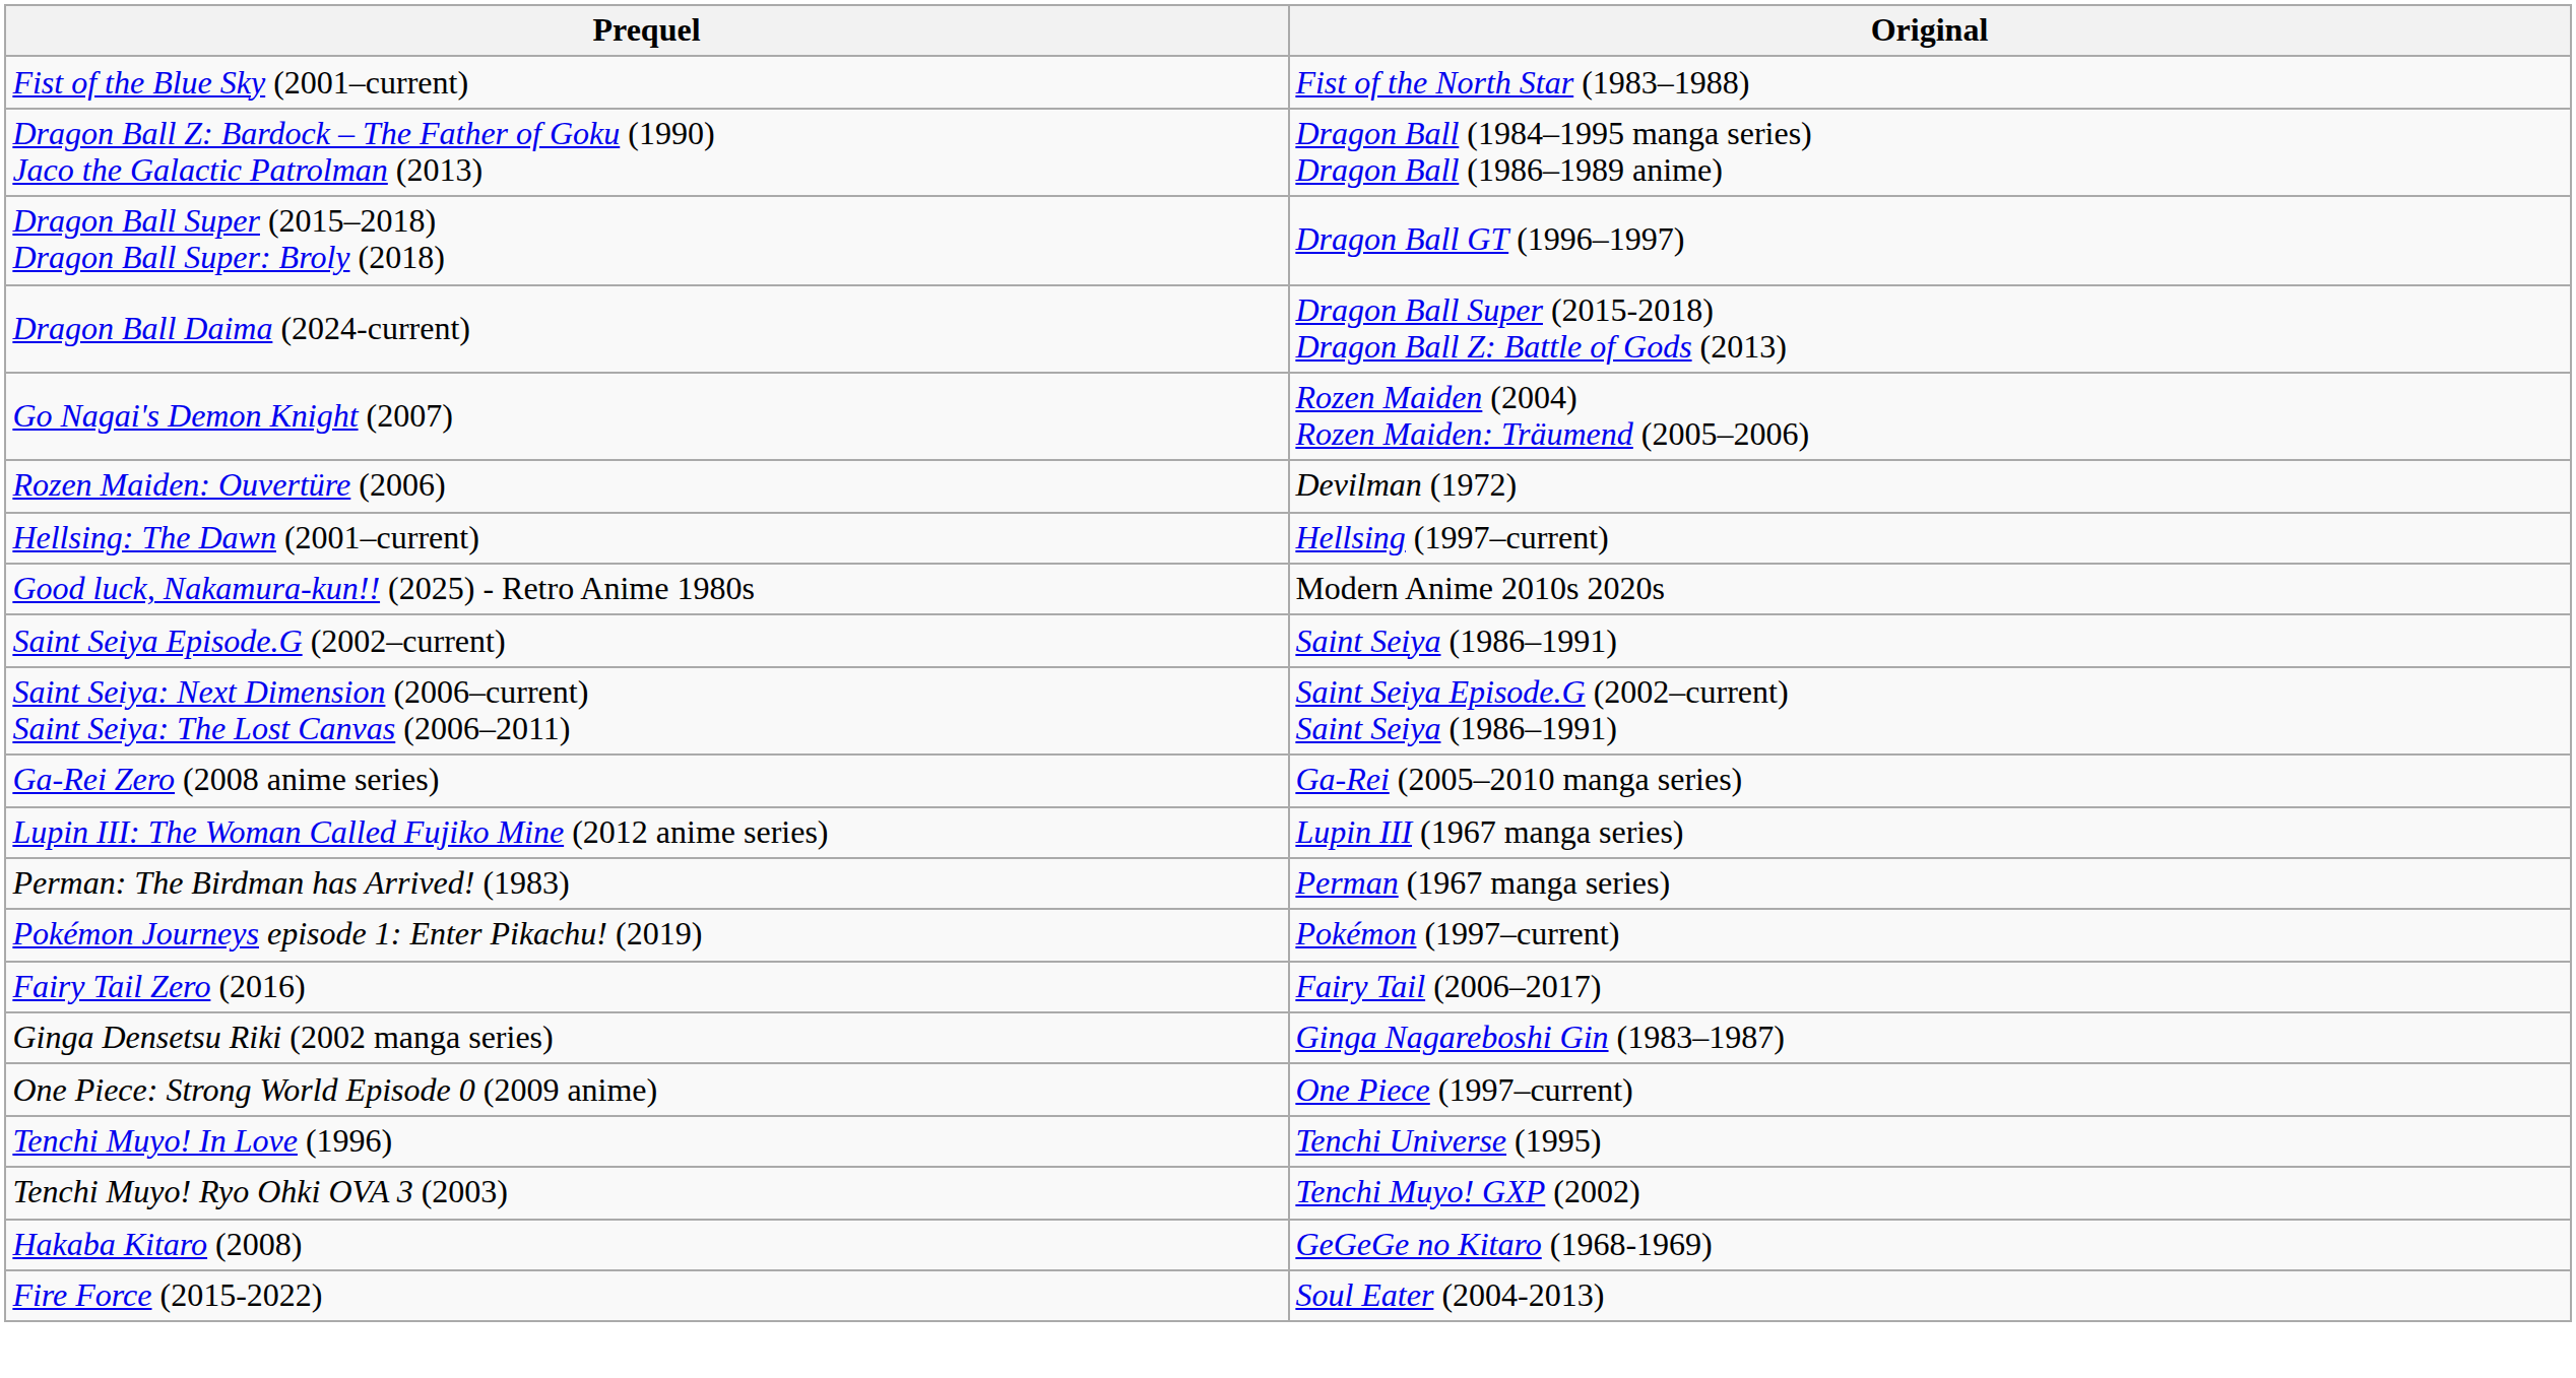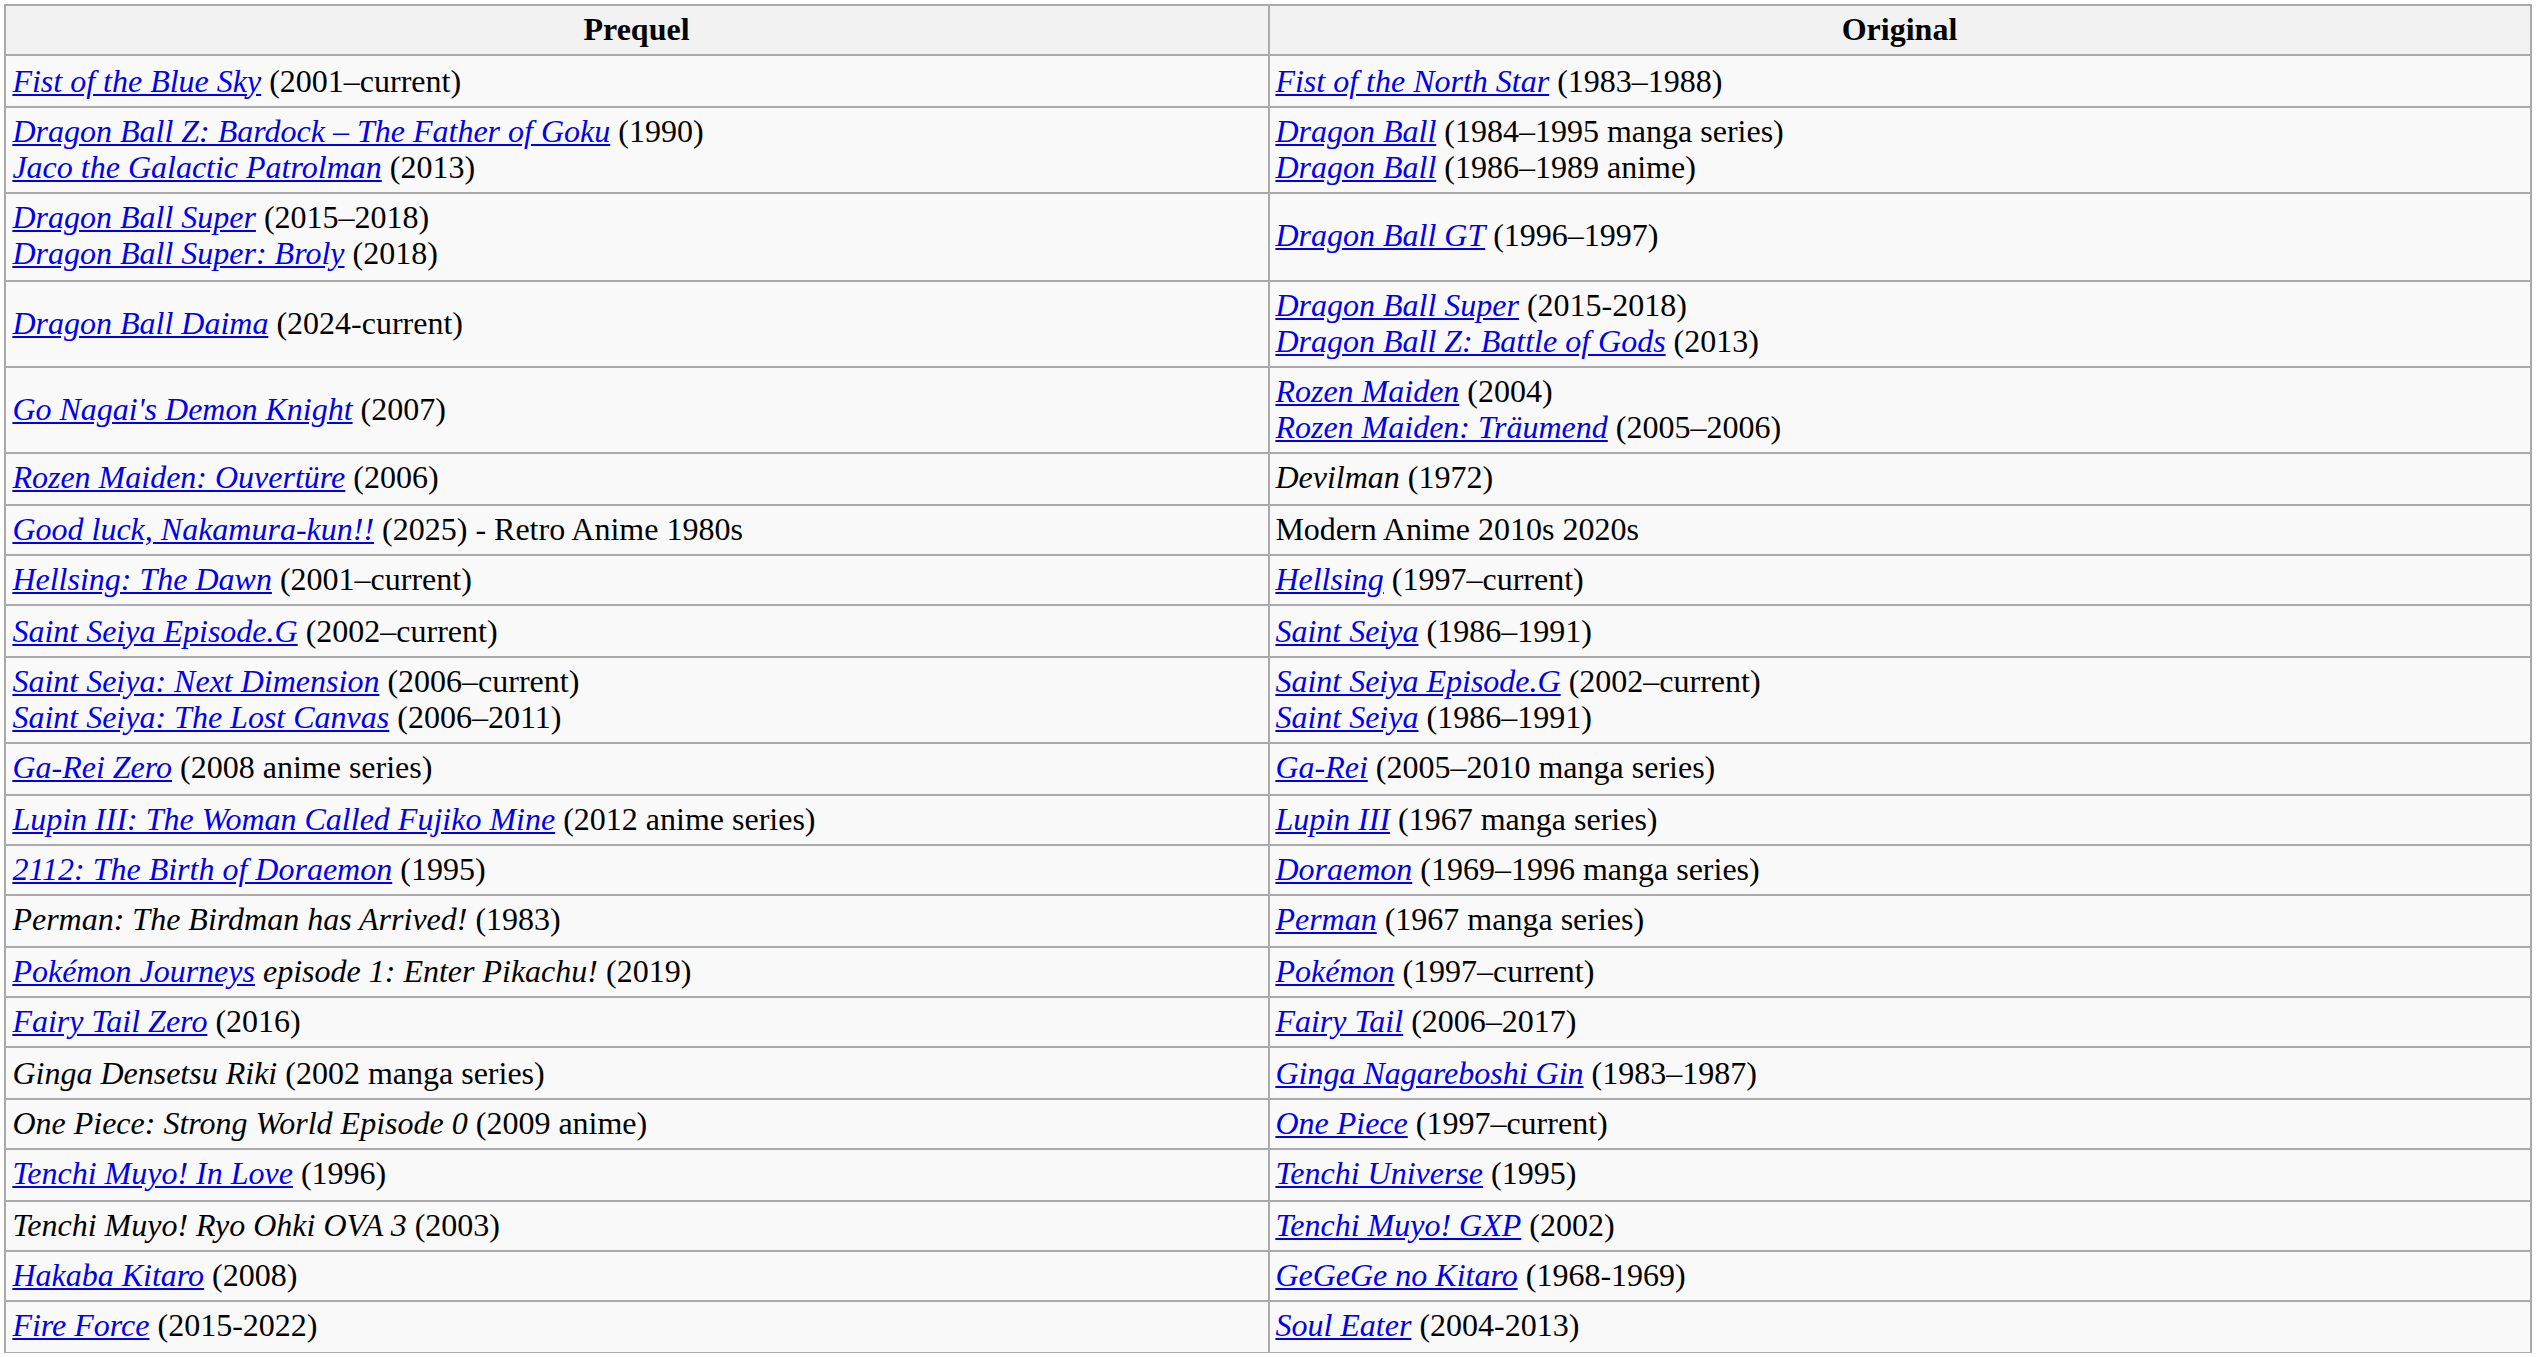rows swapped: Hellsing: The Dawn (2001–current) <-> Good luck, Nakamura-kun!! (2025) - Retro Anime 1980s
+ row: 2112: The Birth of Doraemon (1995) | Doraemon (1969–1996 manga series)
